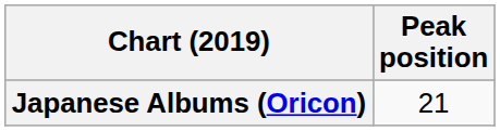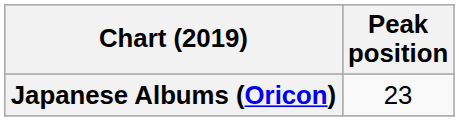Japanese Albums (Oricon) | Peak position: 21 -> 23
